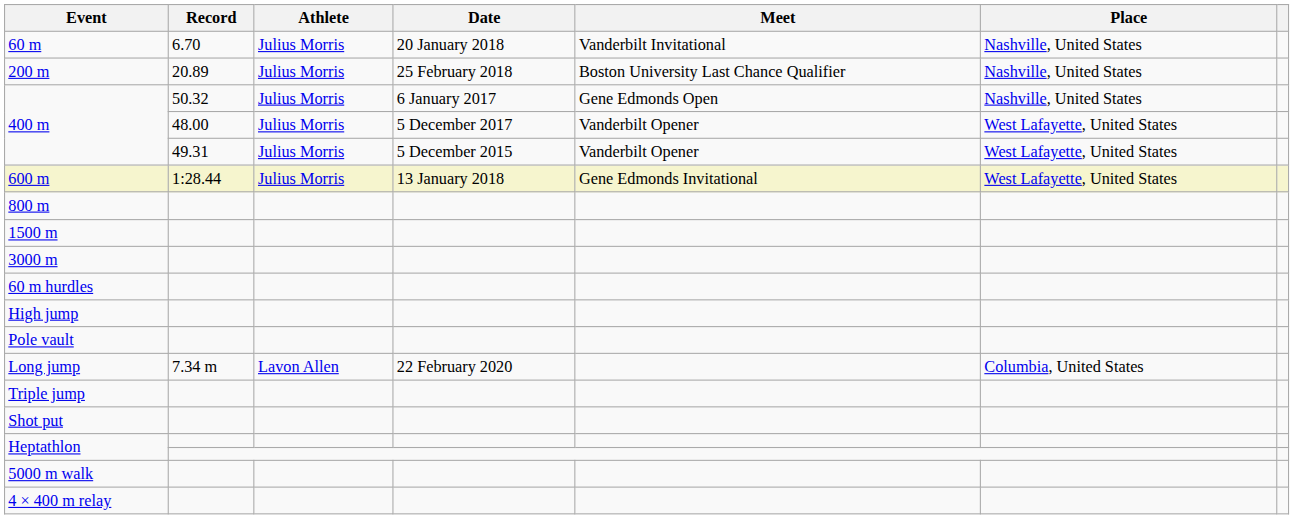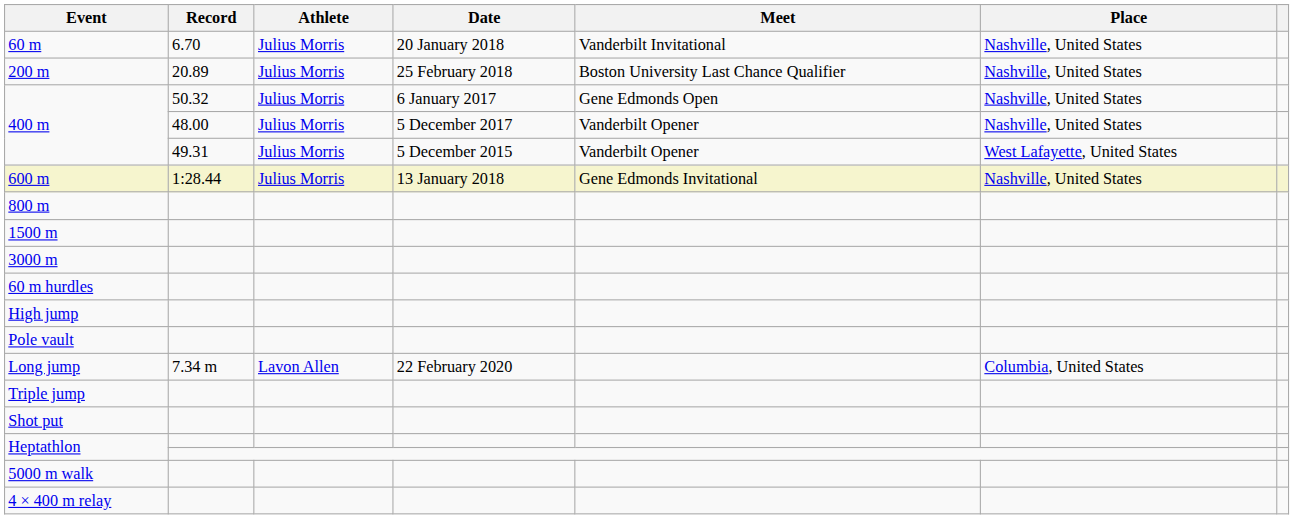400 m / 48.00 | Place: West Lafayette, United States -> Nashville, United States
600 m | Place: West Lafayette, United States -> Nashville, United States
